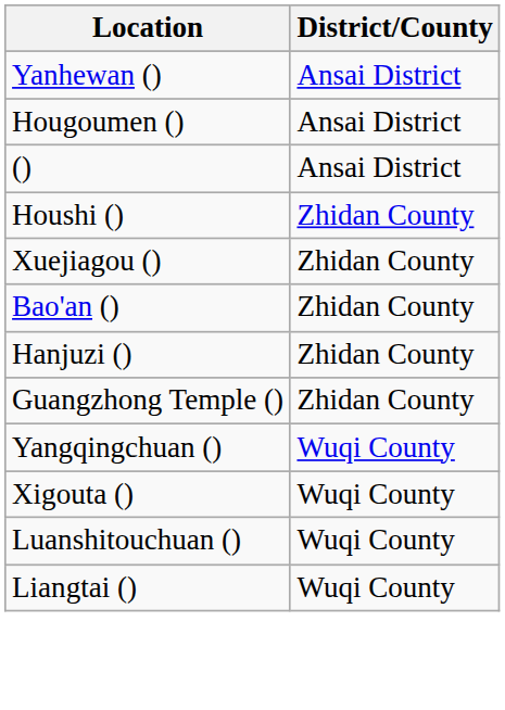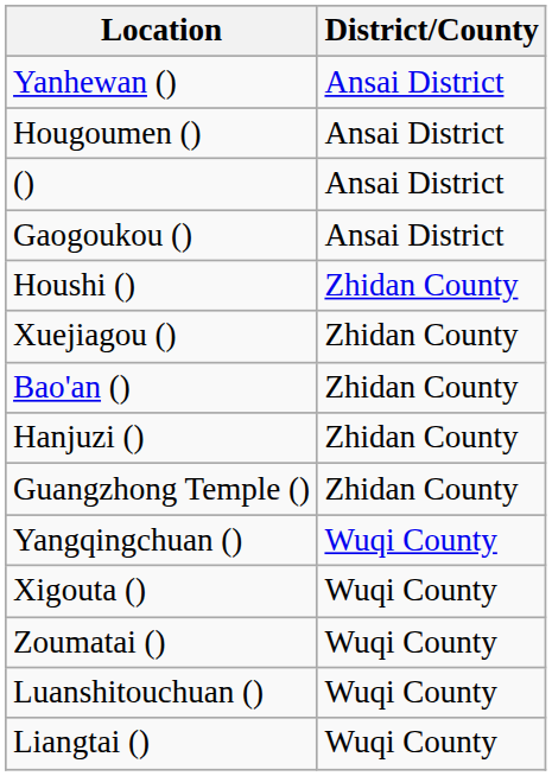+ row: Gaogoukou () | Ansai District
+ row: Zoumatai () | Wuqi County
